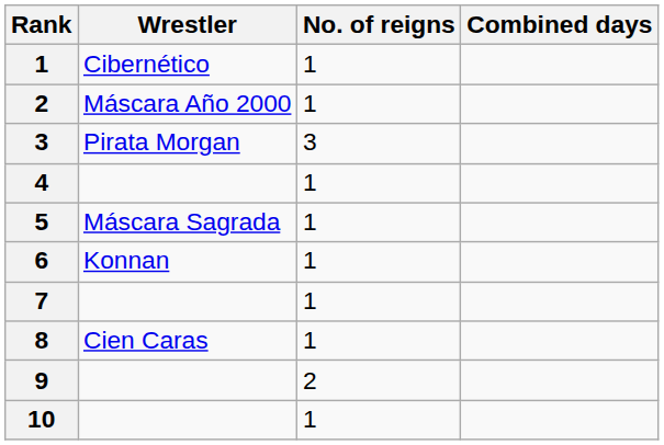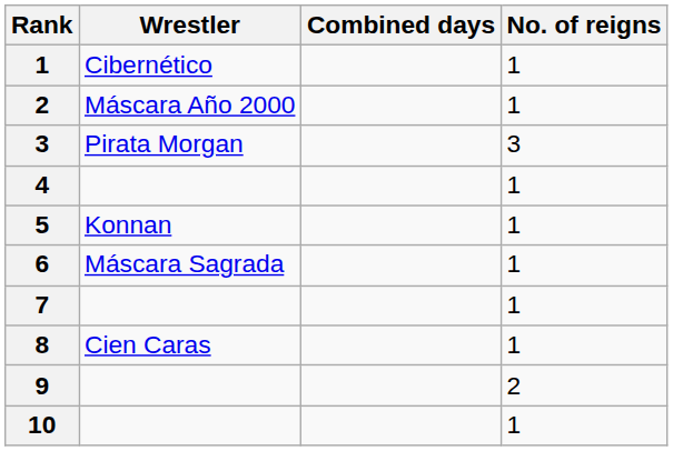columns swapped: No. of reigns <-> Combined days
5 | Wrestler: Máscara Sagrada -> Konnan
6 | Wrestler: Konnan -> Máscara Sagrada
